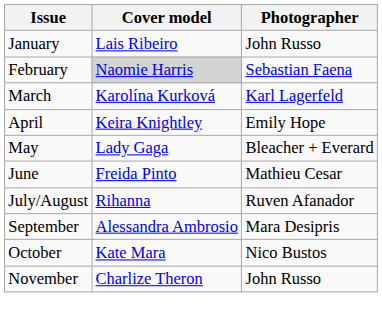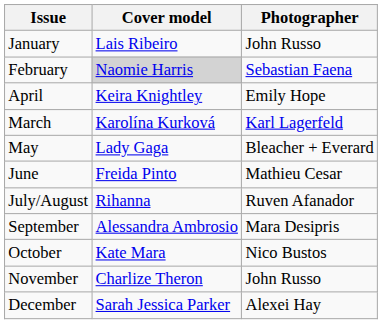rows swapped: March <-> April
+ row: December | Sarah Jessica Parker | Alexei Hay
